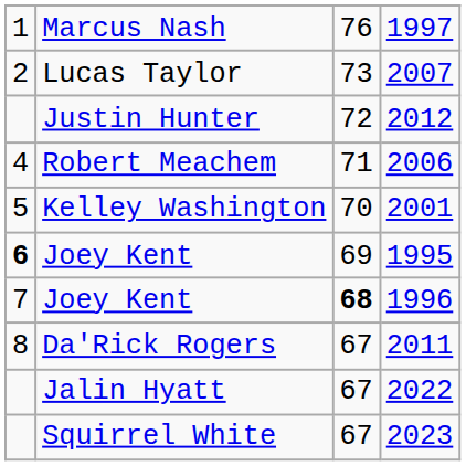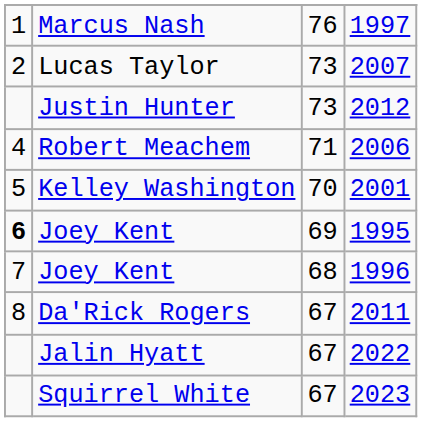Justin Hunter | column 3: 72 -> 73
Joey Kent / 1996 | column 3: bold -> normal
